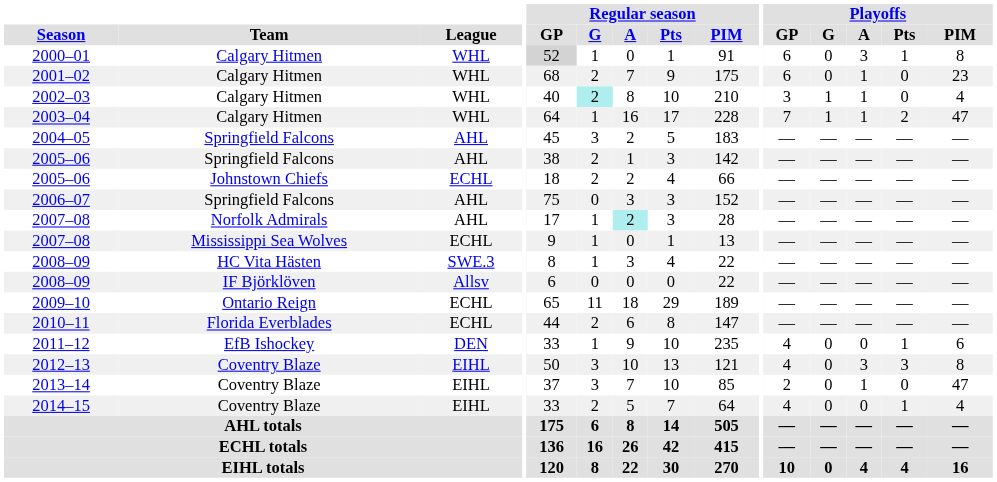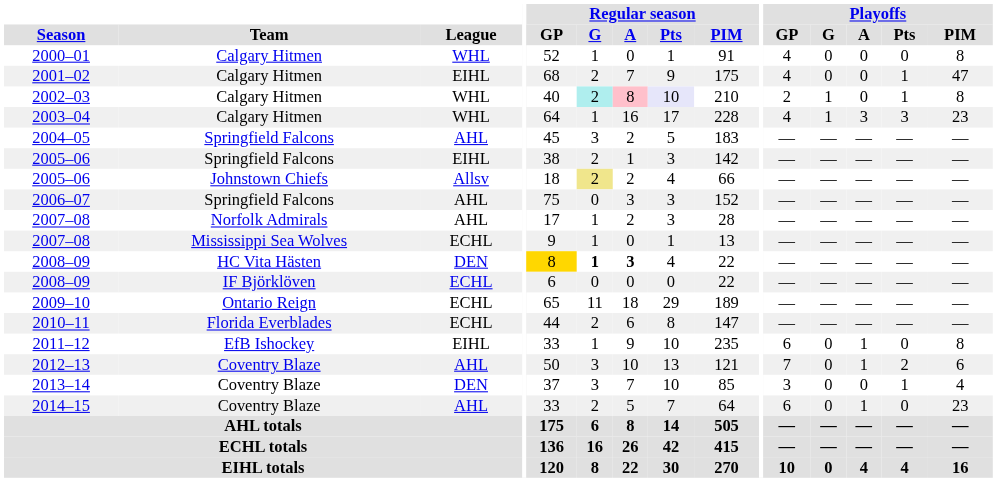2000–01 | Regular season / GP: lightgrey background -> no background
2000–01 | Playoffs / GP: 6 -> 4
2000–01 | Playoffs / A: 3 -> 0
2000–01 | Playoffs / Pts: 1 -> 0
2001–02 | League: WHL -> EIHL
2001–02 | Playoffs / GP: 6 -> 4
2001–02 | Playoffs / A: 1 -> 0
2001–02 | Playoffs / Pts: 0 -> 1
2001–02 | Playoffs / PIM: 23 -> 47
2002–03 | Regular season / A: no background -> pink background
2002–03 | Regular season / Pts: no background -> lavender background
2002–03 | Playoffs / GP: 3 -> 2
2002–03 | Playoffs / A: 1 -> 0
2002–03 | Playoffs / Pts: 0 -> 1
2002–03 | Playoffs / PIM: 4 -> 8
2003–04 | Playoffs / GP: 7 -> 4
2003–04 | Playoffs / A: 1 -> 3
2003–04 | Playoffs / Pts: 2 -> 3
2003–04 | Playoffs / PIM: 47 -> 23
2005–06 / Springfield Falcons | League: AHL -> EIHL
2005–06 / Johnstown Chiefs | League: ECHL -> Allsv
2005–06 / Johnstown Chiefs | Regular season / G: no background -> khaki background
2007–08 / Norfolk Admirals | Regular season / A: paleturquoise background -> no background
2008–09 / HC Vita Hästen | League: SWE.3 -> DEN
2008–09 / HC Vita Hästen | Regular season / GP: no background -> gold background
2008–09 / HC Vita Hästen | Regular season / G: normal -> bold
2008–09 / HC Vita Hästen | Regular season / A: normal -> bold
2008–09 / IF Björklöven | League: Allsv -> ECHL
2011–12 | League: DEN -> EIHL
2011–12 | Playoffs / GP: 4 -> 6
2011–12 | Playoffs / A: 0 -> 1
2011–12 | Playoffs / Pts: 1 -> 0
2011–12 | Playoffs / PIM: 6 -> 8
2012–13 | League: EIHL -> AHL
2012–13 | Playoffs / GP: 4 -> 7
2012–13 | Playoffs / A: 3 -> 1
2012–13 | Playoffs / Pts: 3 -> 2
2012–13 | Playoffs / PIM: 8 -> 6
2013–14 | League: EIHL -> DEN
2013–14 | Playoffs / GP: 2 -> 3
2013–14 | Playoffs / A: 1 -> 0
2013–14 | Playoffs / Pts: 0 -> 1
2013–14 | Playoffs / PIM: 47 -> 4
2014–15 | League: EIHL -> AHL
2014–15 | Playoffs / GP: 4 -> 6
2014–15 | Playoffs / A: 0 -> 1
2014–15 | Playoffs / Pts: 1 -> 0
2014–15 | Playoffs / PIM: 4 -> 23
